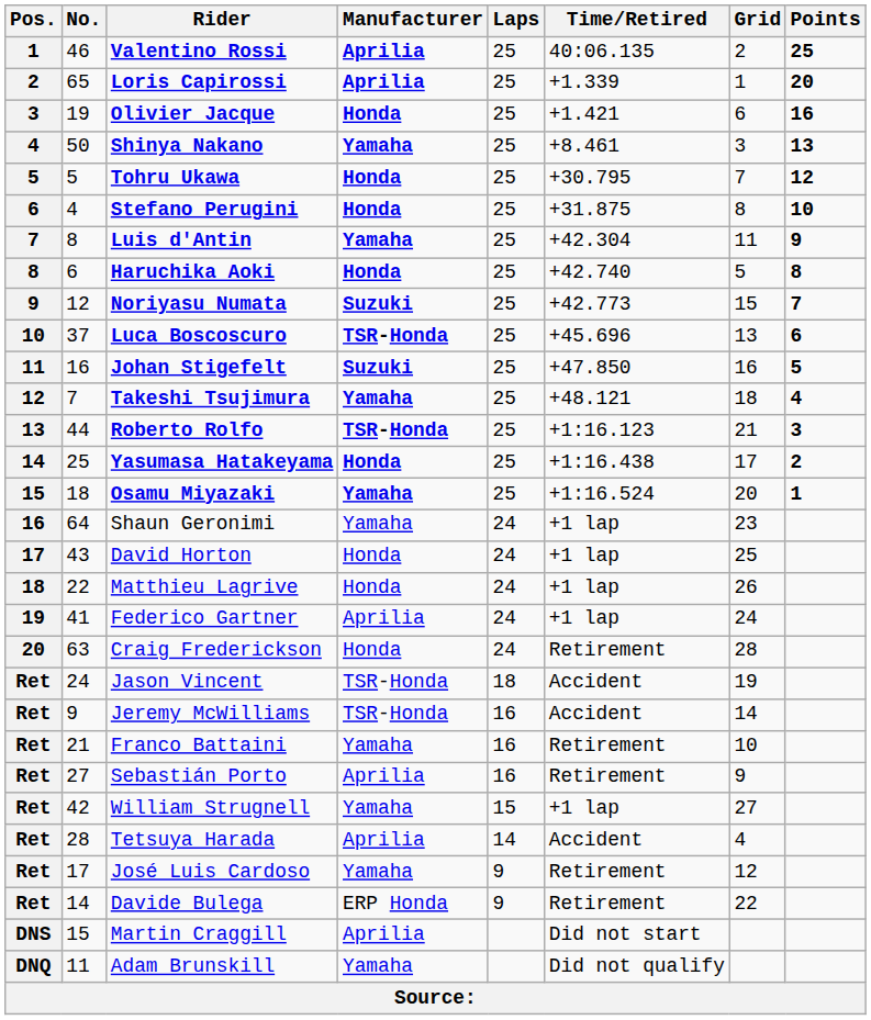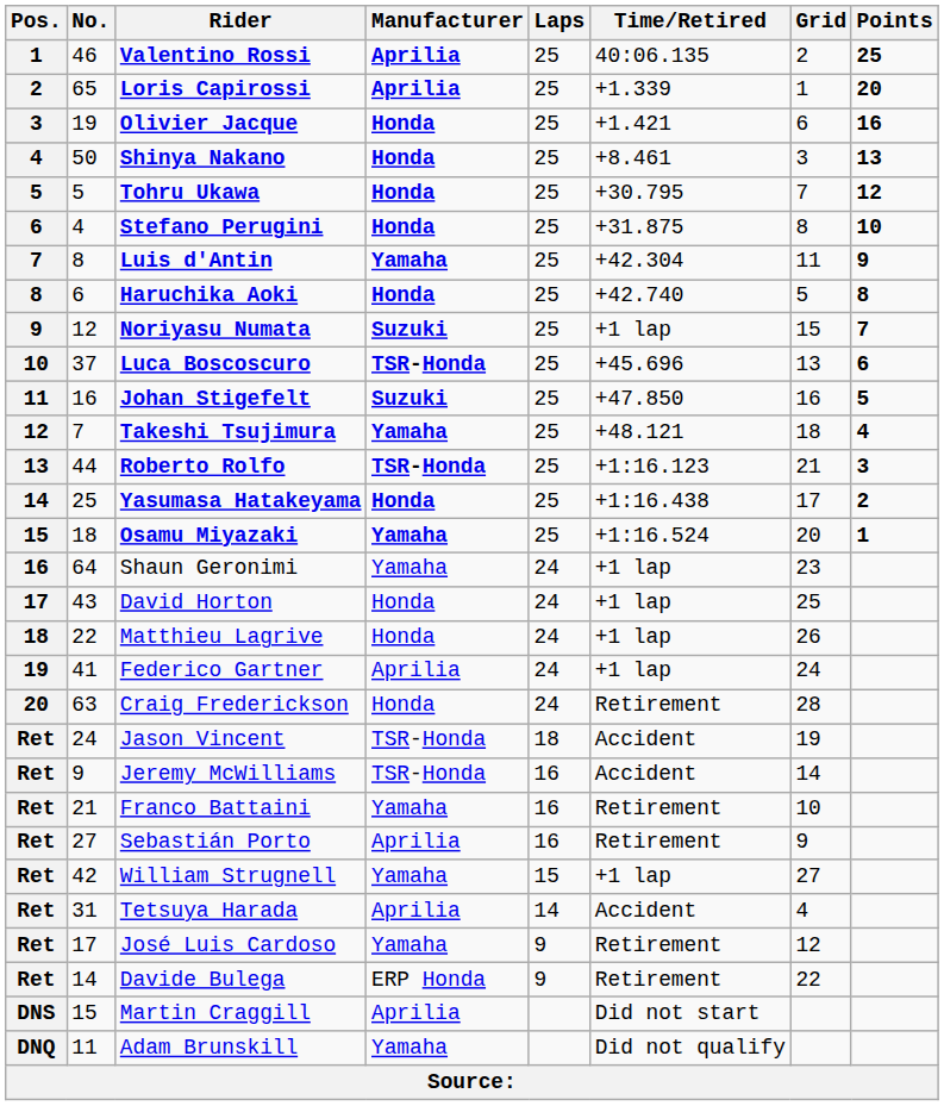Shinya Nakano | Manufacturer: Yamaha -> Honda
Noriyasu Numata | Time/Retired: +42.773 -> +1 lap
Tetsuya Harada | No.: 28 -> 31
